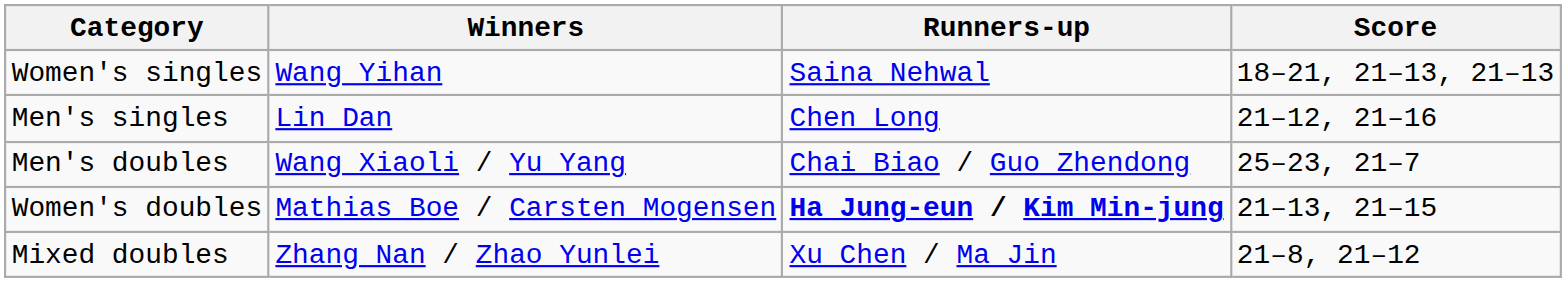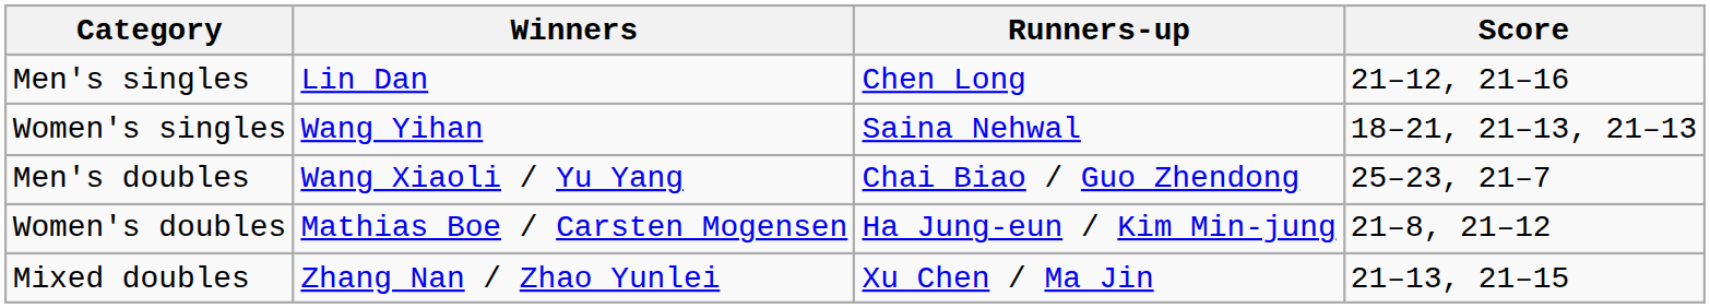rows swapped: Men's singles <-> Women's singles
Women's doubles | Runners-up: bold -> normal
Women's doubles | Score: 21–13, 21–15 -> 21–8, 21–12
Mixed doubles | Score: 21–8, 21–12 -> 21–13, 21–15
